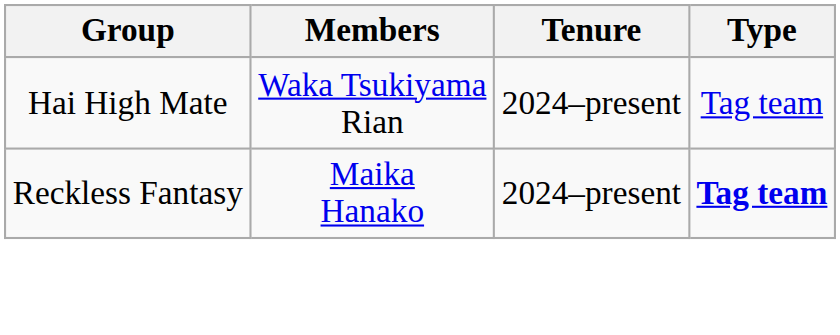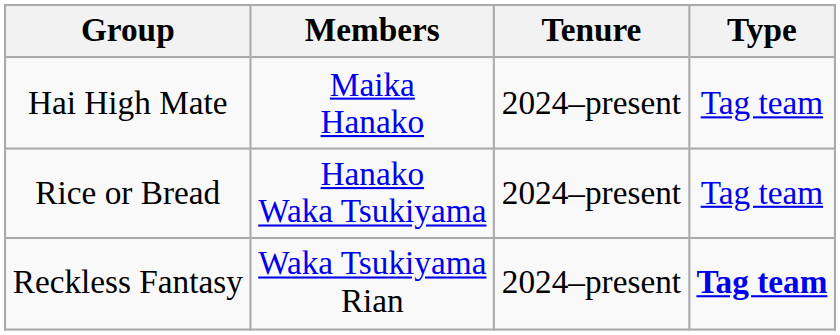Hai High Mate | Members: Waka Tsukiyama Rian -> Maika Hanako
+ row: Rice or Bread | Hanako Waka Tsukiyama | 2024–present | Tag team
Reckless Fantasy | Members: Maika Hanako -> Waka Tsukiyama Rian
